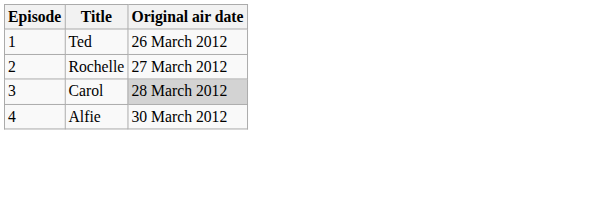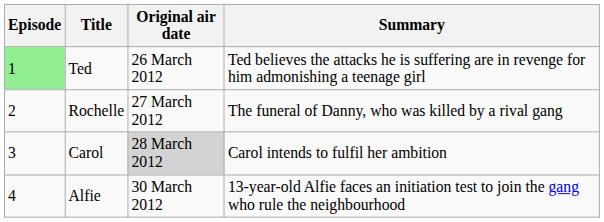+ column: Summary | Ted believes the attacks he is suffering are in revenge for him admonishing a teenage girl | The funeral of Danny, who was killed by a rival gang | Carol intends to fulfil her ambition | 13-year-old Alfie faces an initiation test to join the gang who rule the neighbourhood
Ted | Episode: no background -> lightgreen background
